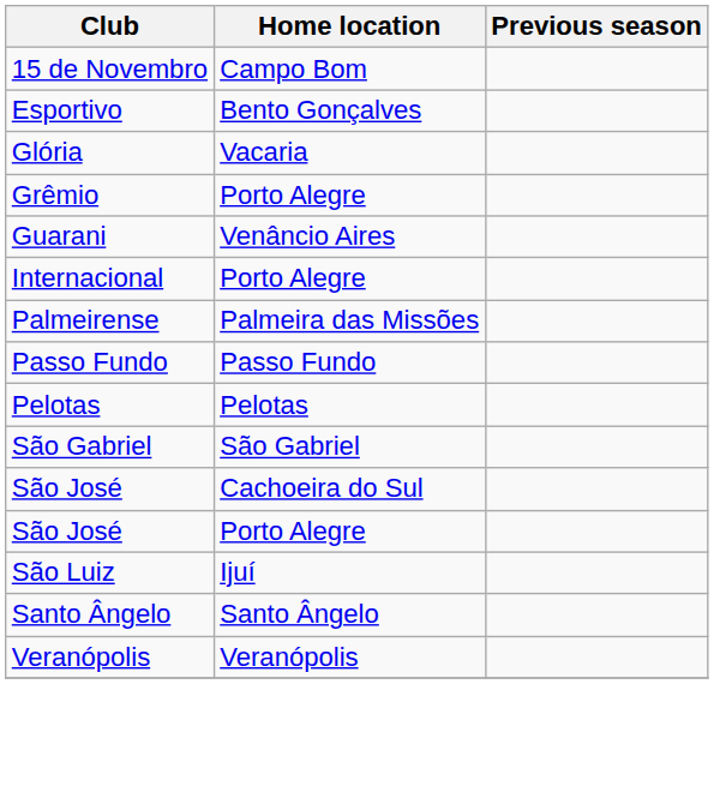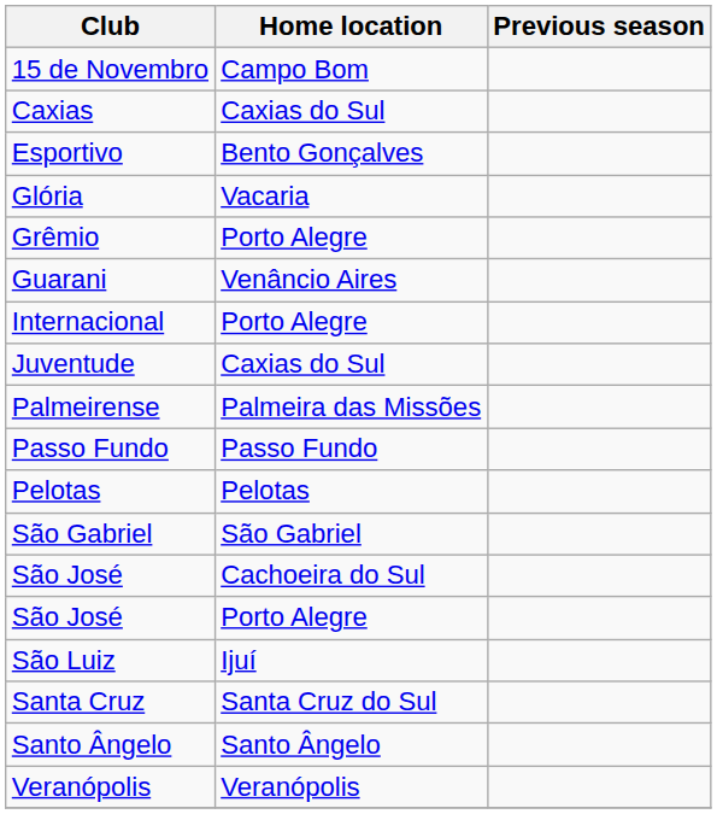+ row: Caxias | Caxias do Sul
+ row: Juventude | Caxias do Sul
+ row: Santa Cruz | Santa Cruz do Sul
